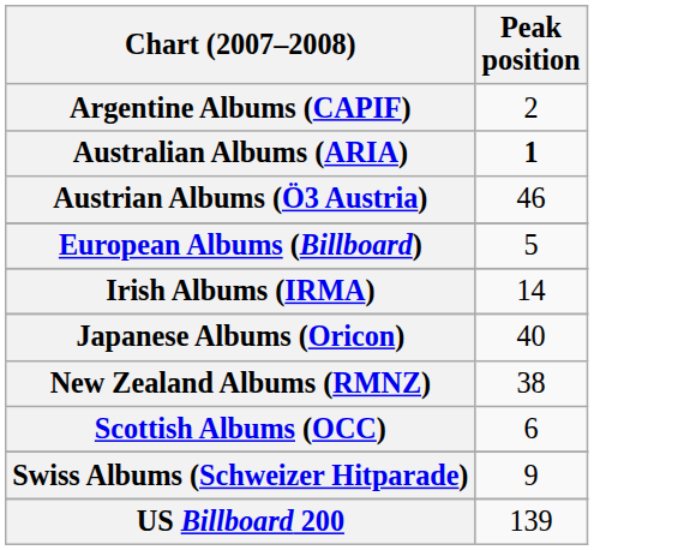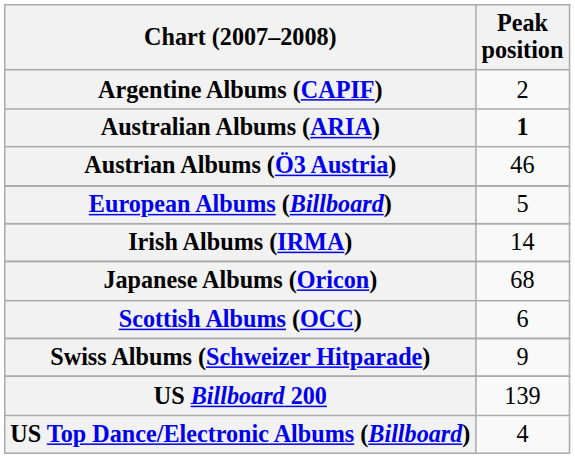Japanese Albums (Oricon) | Peak position: 40 -> 68
- row: New Zealand Albums (RMNZ) | 38
+ row: US Top Dance/Electronic Albums (Billboard) | 4
